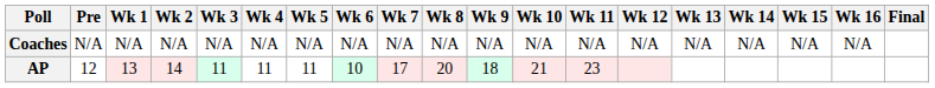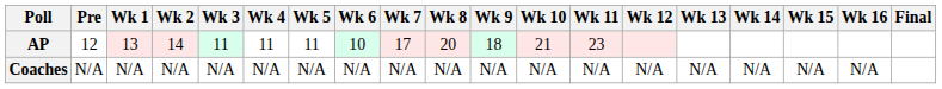rows swapped: AP <-> Coaches
